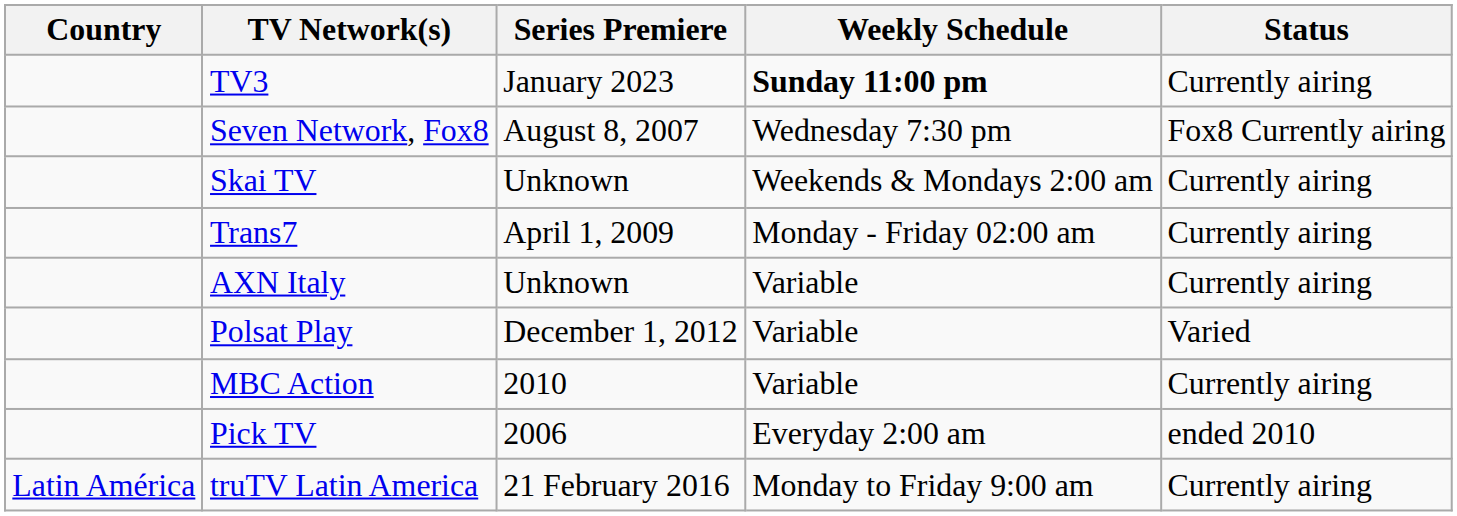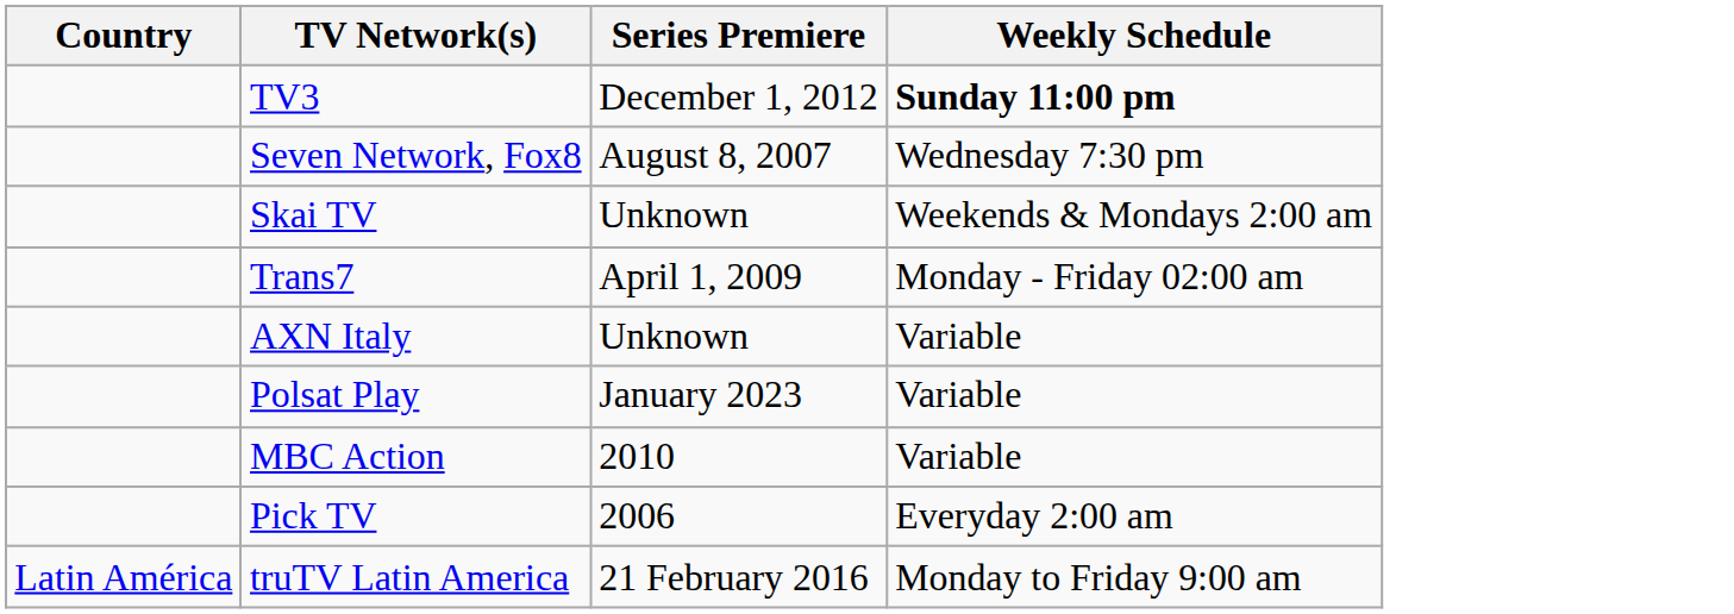- column: Status | Currently airing | Fox8 Currently airing | Currently airing | Currently airing | Currently airing | Varied | Currently airing | ended 2010 | Currently airing
TV3 | Series Premiere: January 2023 -> December 1, 2012
Polsat Play | Series Premiere: December 1, 2012 -> January 2023
